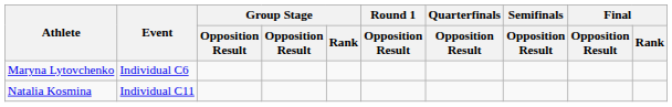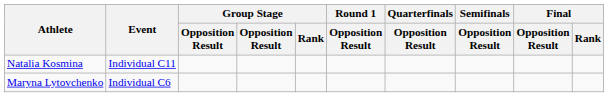rows swapped: Maryna Lytovchenko <-> Natalia Kosmina
